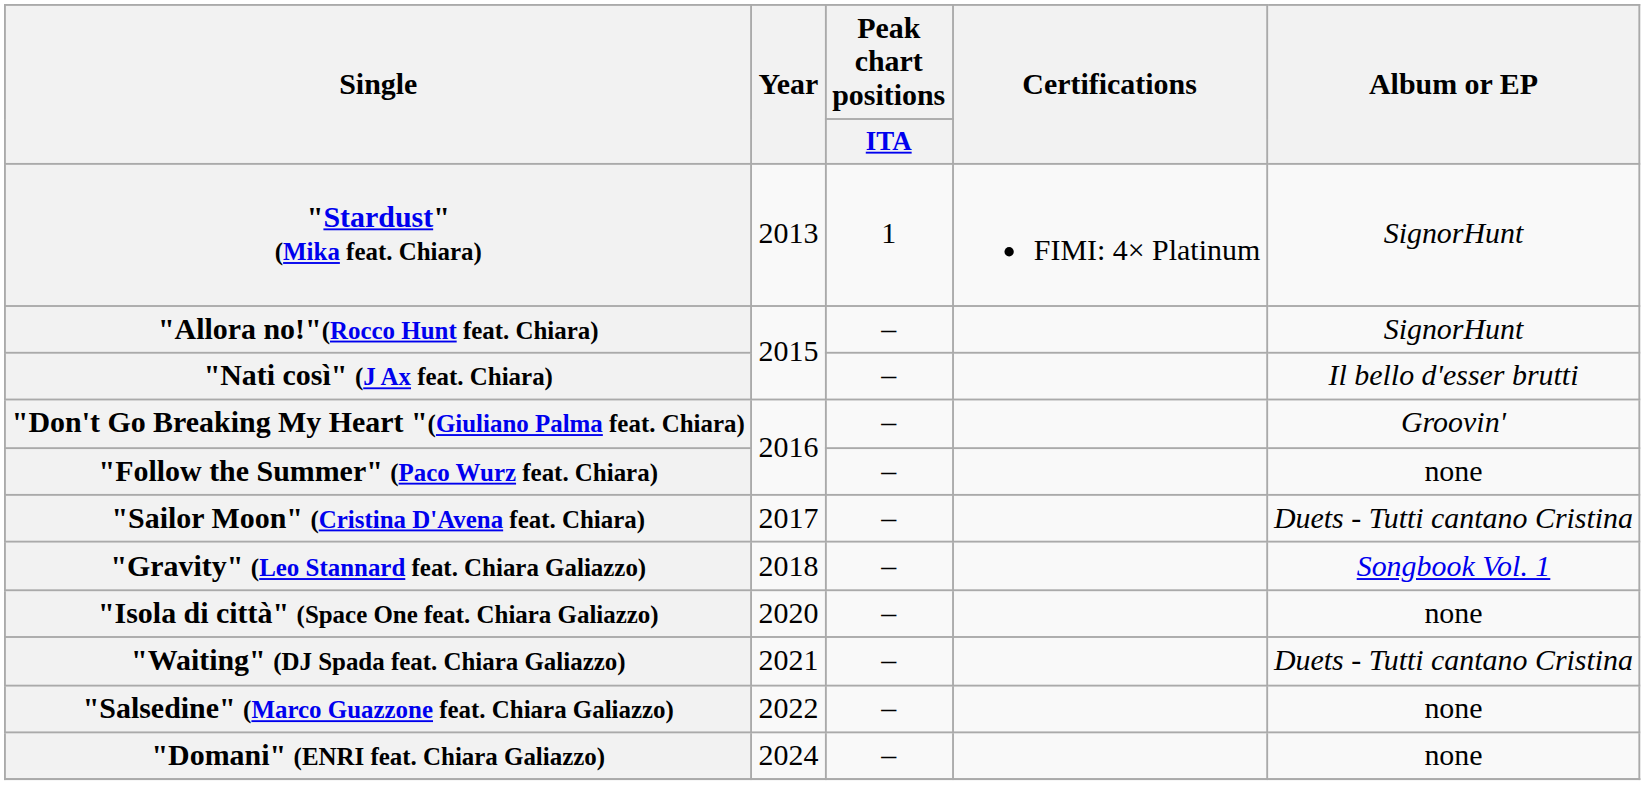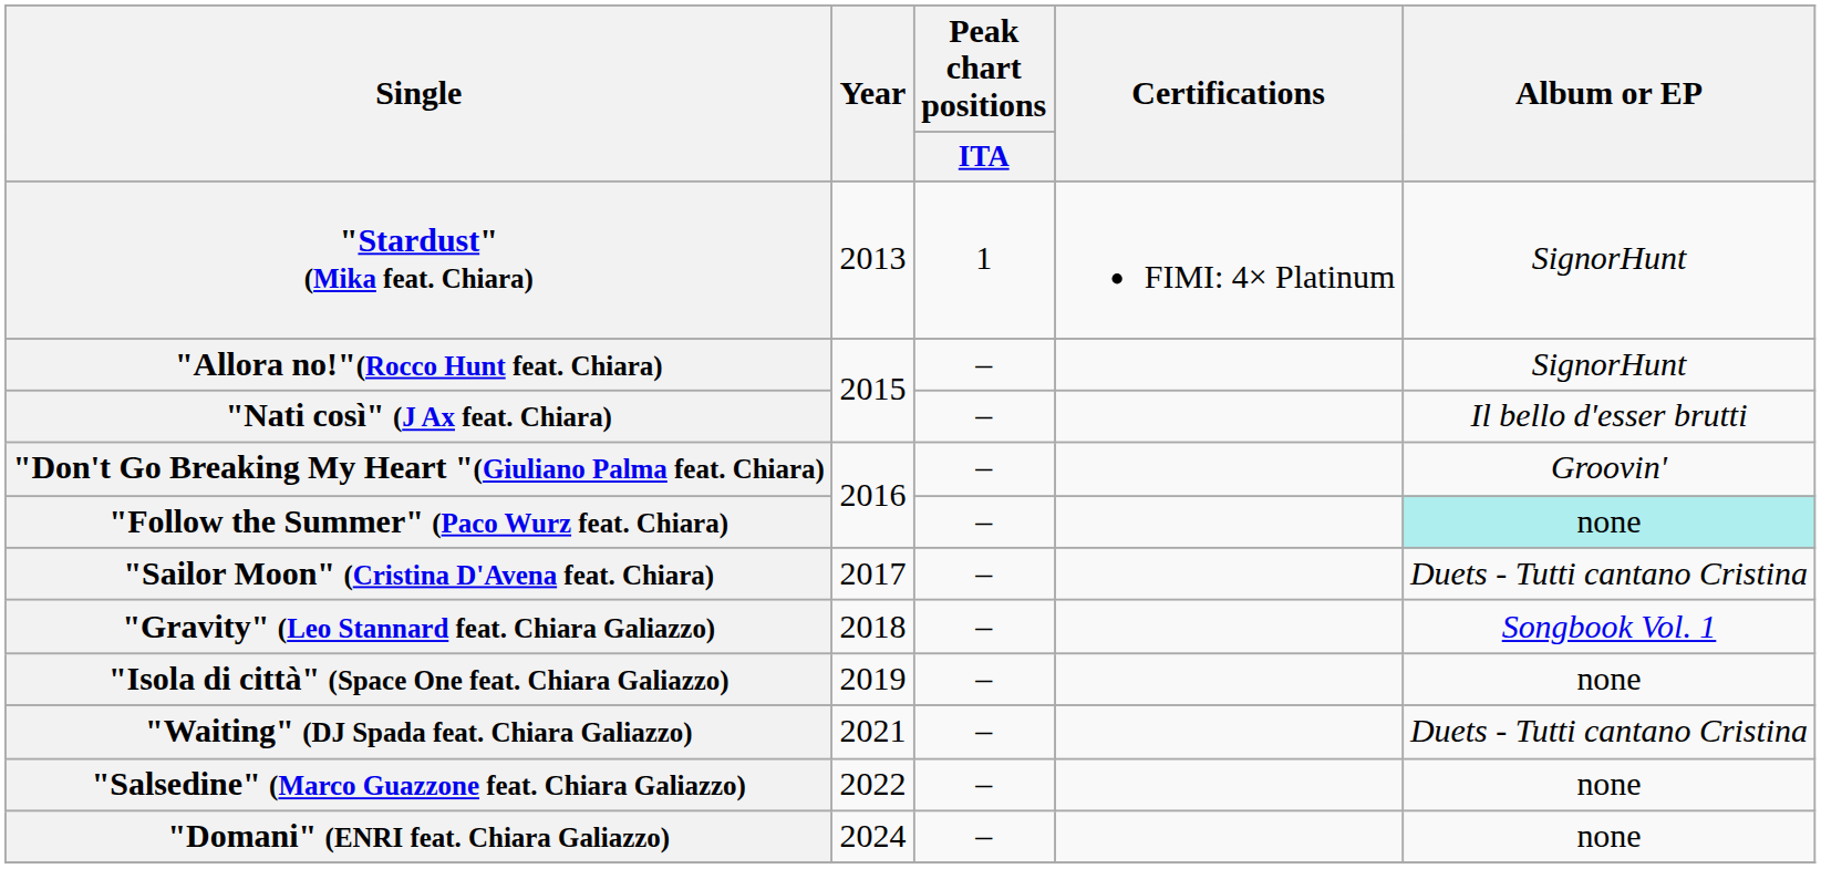"Follow the Summer" (Paco Wurz feat. Chiara) | Album or EP: no background -> paleturquoise background
"Isola di città" (Space One feat. Chiara Galiazzo) | Year: 2020 -> 2019
